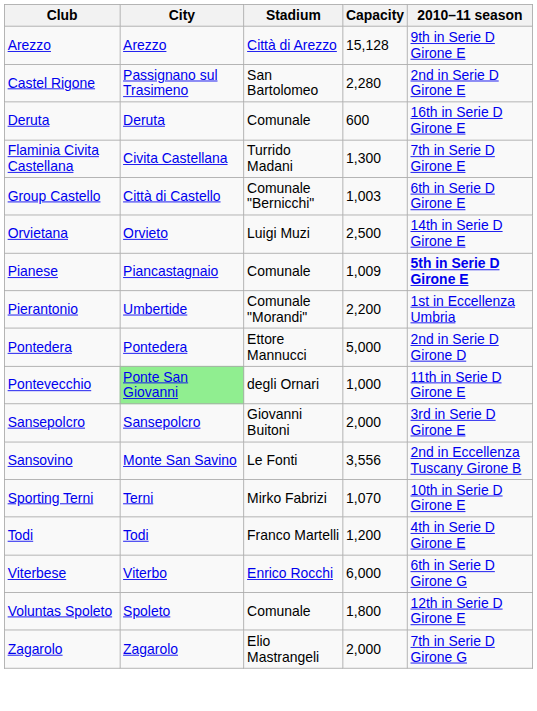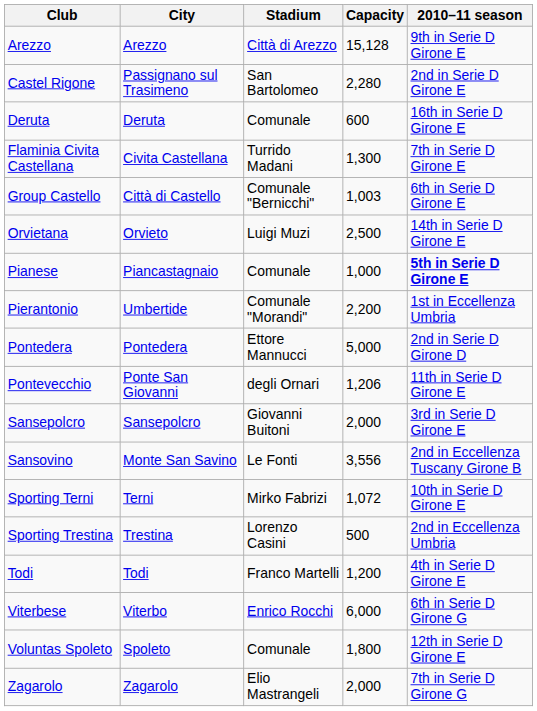Pianese | Capacity: 1,009 -> 1,000
Pontevecchio | City: lightgreen background -> no background
Pontevecchio | Capacity: 1,000 -> 1,206
Sporting Terni | Capacity: 1,070 -> 1,072
+ row: Sporting Trestina | Trestina | Lorenzo Casini | 500 | 2nd in Eccellenza Umbria
